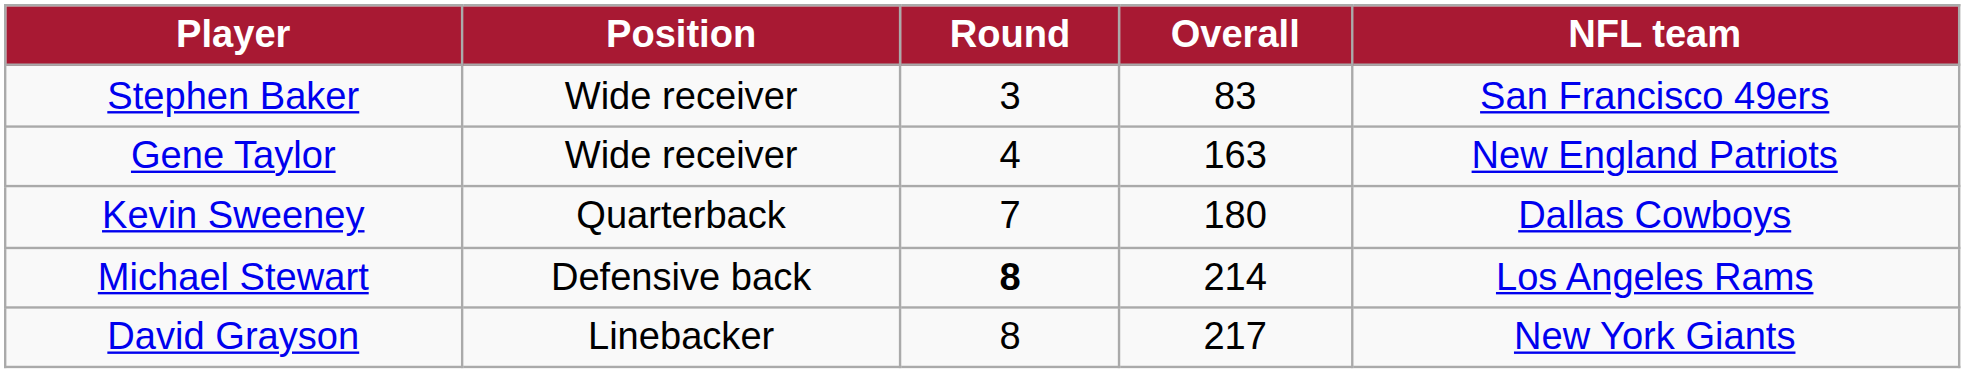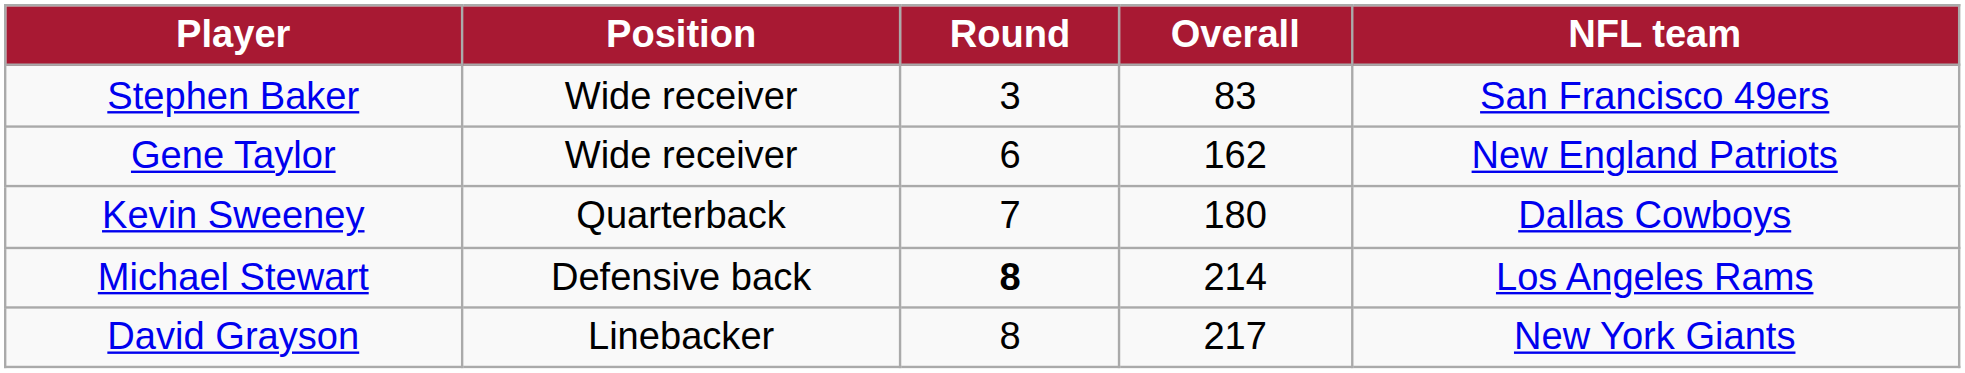Gene Taylor | Round: 4 -> 6
Gene Taylor | Overall: 163 -> 162
